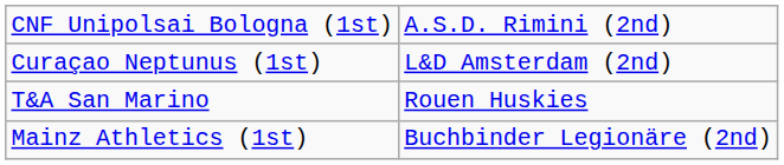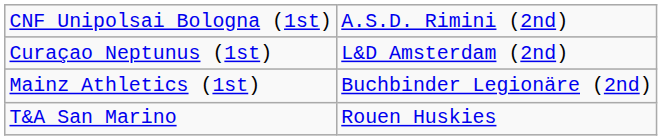rows swapped: Mainz Athletics (1st) <-> T&A San Marino
